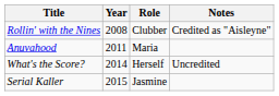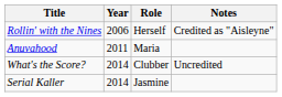Rollin' with the Nines | Year: 2008 -> 2006
Rollin' with the Nines | Role: Clubber -> Herself
What's the Score? | Role: Herself -> Clubber
Serial Kaller | Year: 2015 -> 2014
